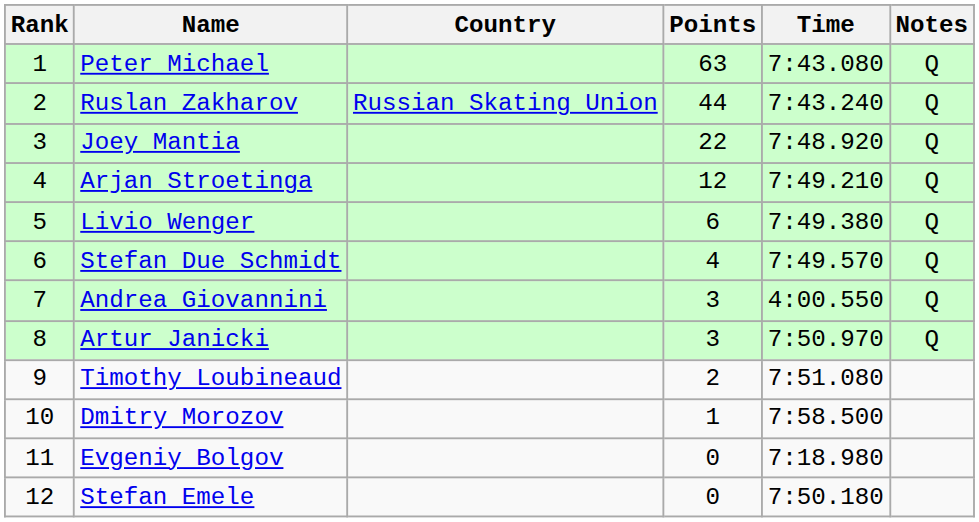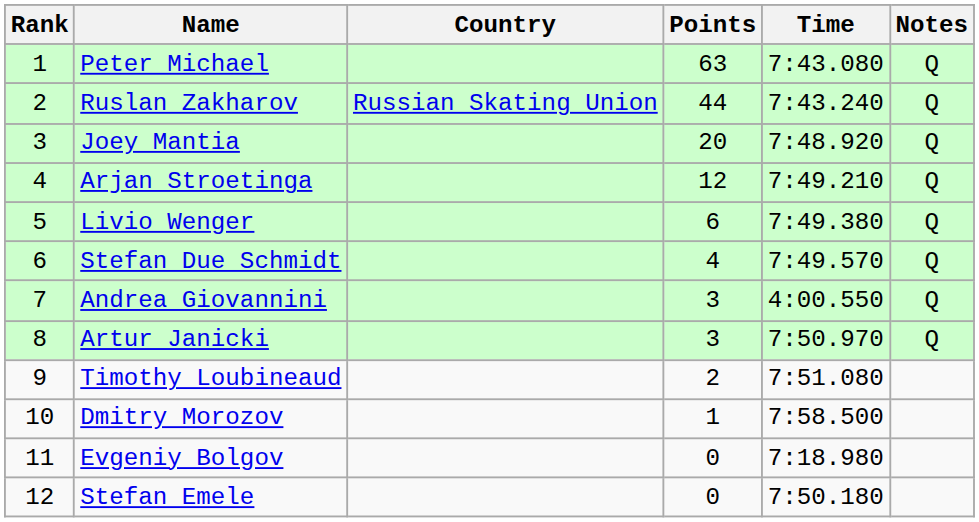Joey Mantia | Points: 22 -> 20
